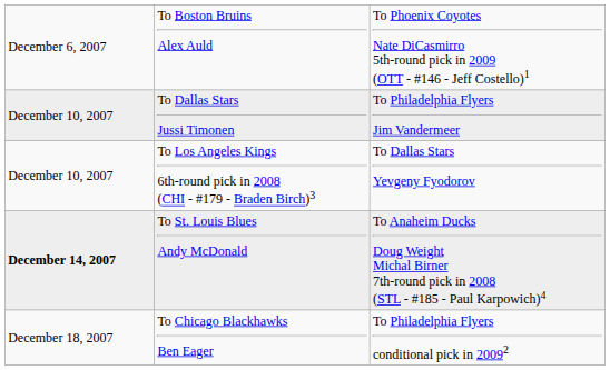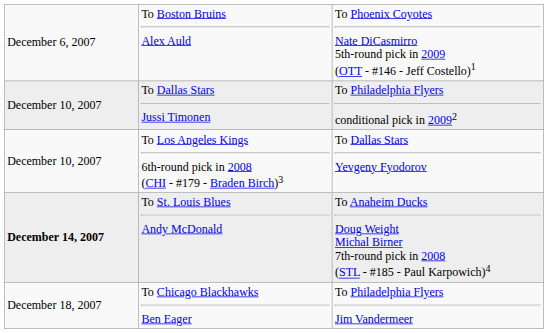To Dallas Stars Jussi Timonen | column 3: To Philadelphia Flyers Jim Vandermeer -> To Philadelphia Flyers conditional pick in 20092
To Chicago Blackhawks Ben Eager | column 3: To Philadelphia Flyers conditional pick in 20092 -> To Philadelphia Flyers Jim Vandermeer
